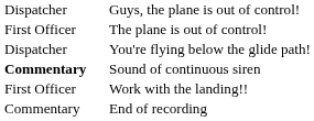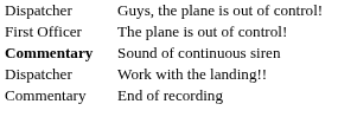- row: Dispatcher | You're flying below the glide path!
Work with the landing!! | column 1: First Officer -> Dispatcher
